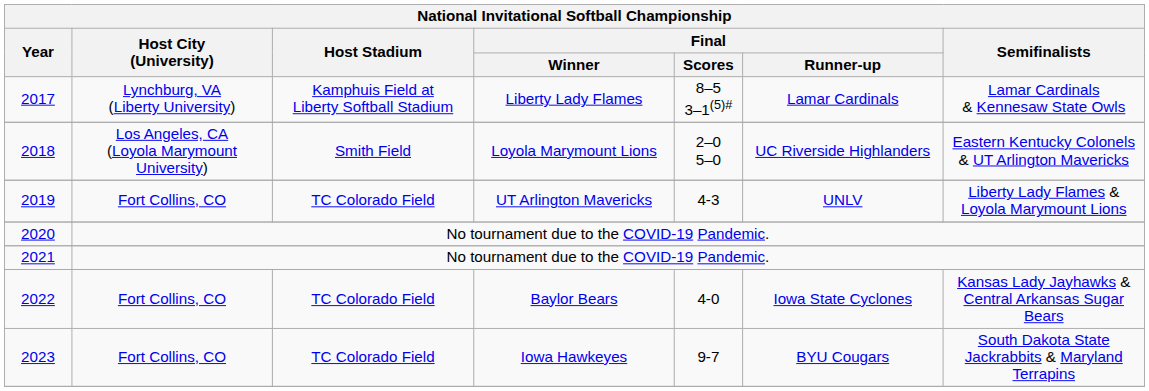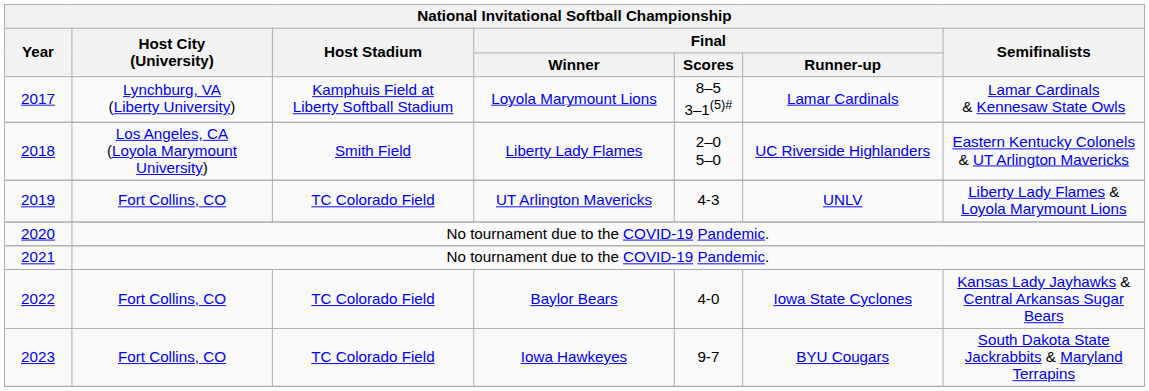2017 | Final / Winner: Liberty Lady Flames -> Loyola Marymount Lions
2018 | Final / Winner: Loyola Marymount Lions -> Liberty Lady Flames
